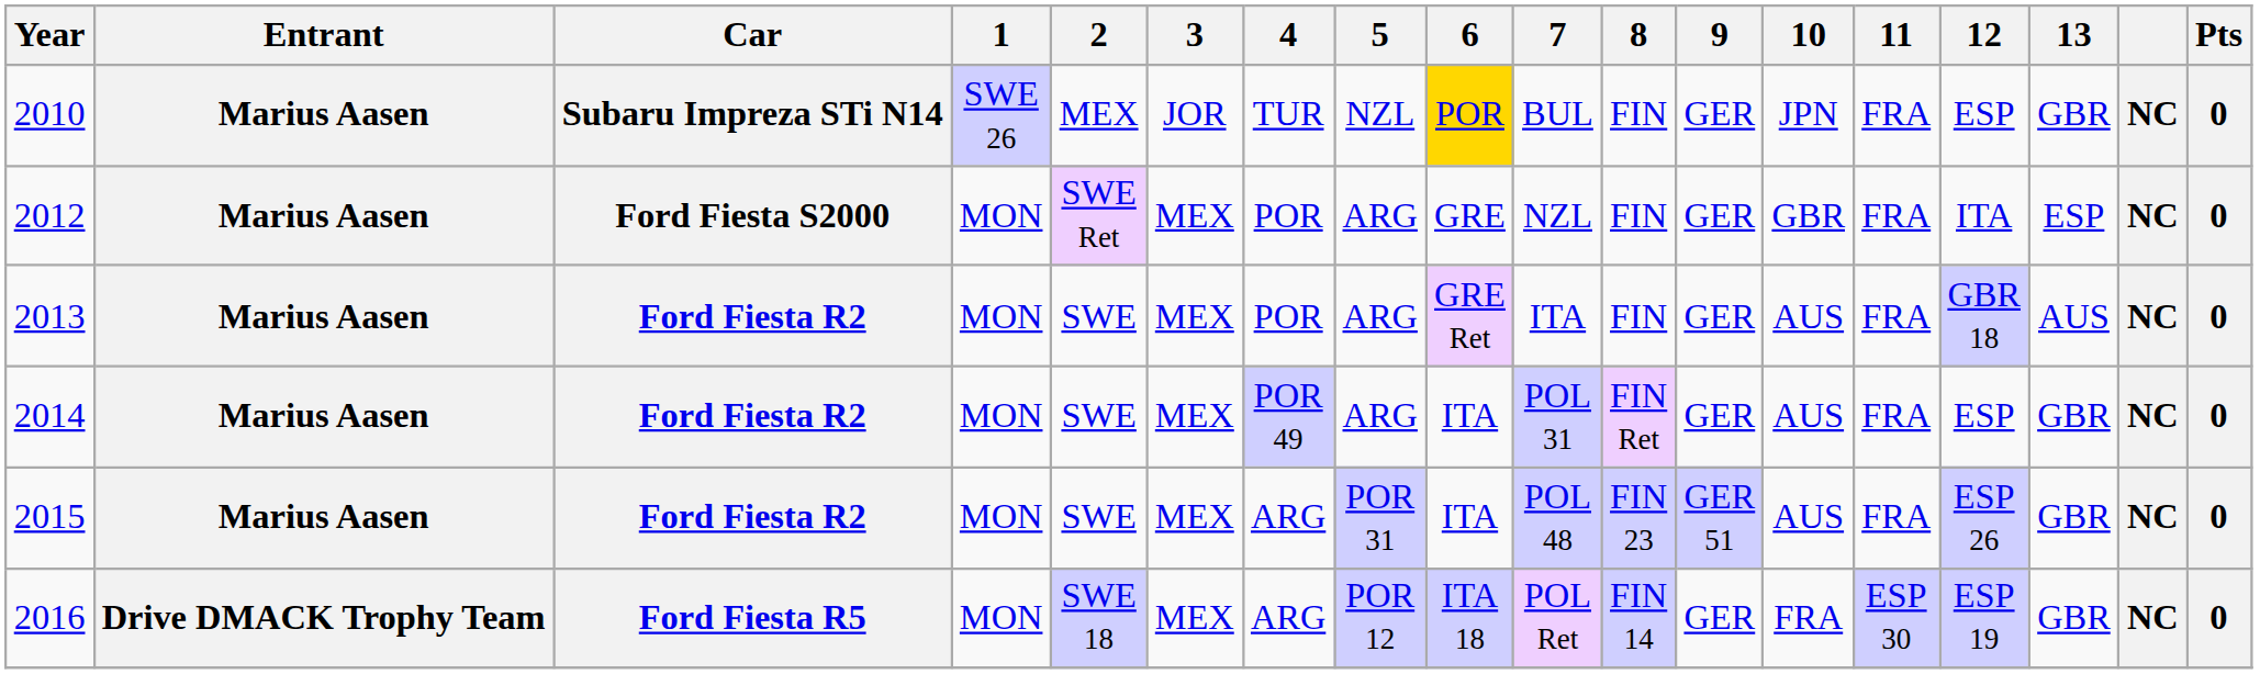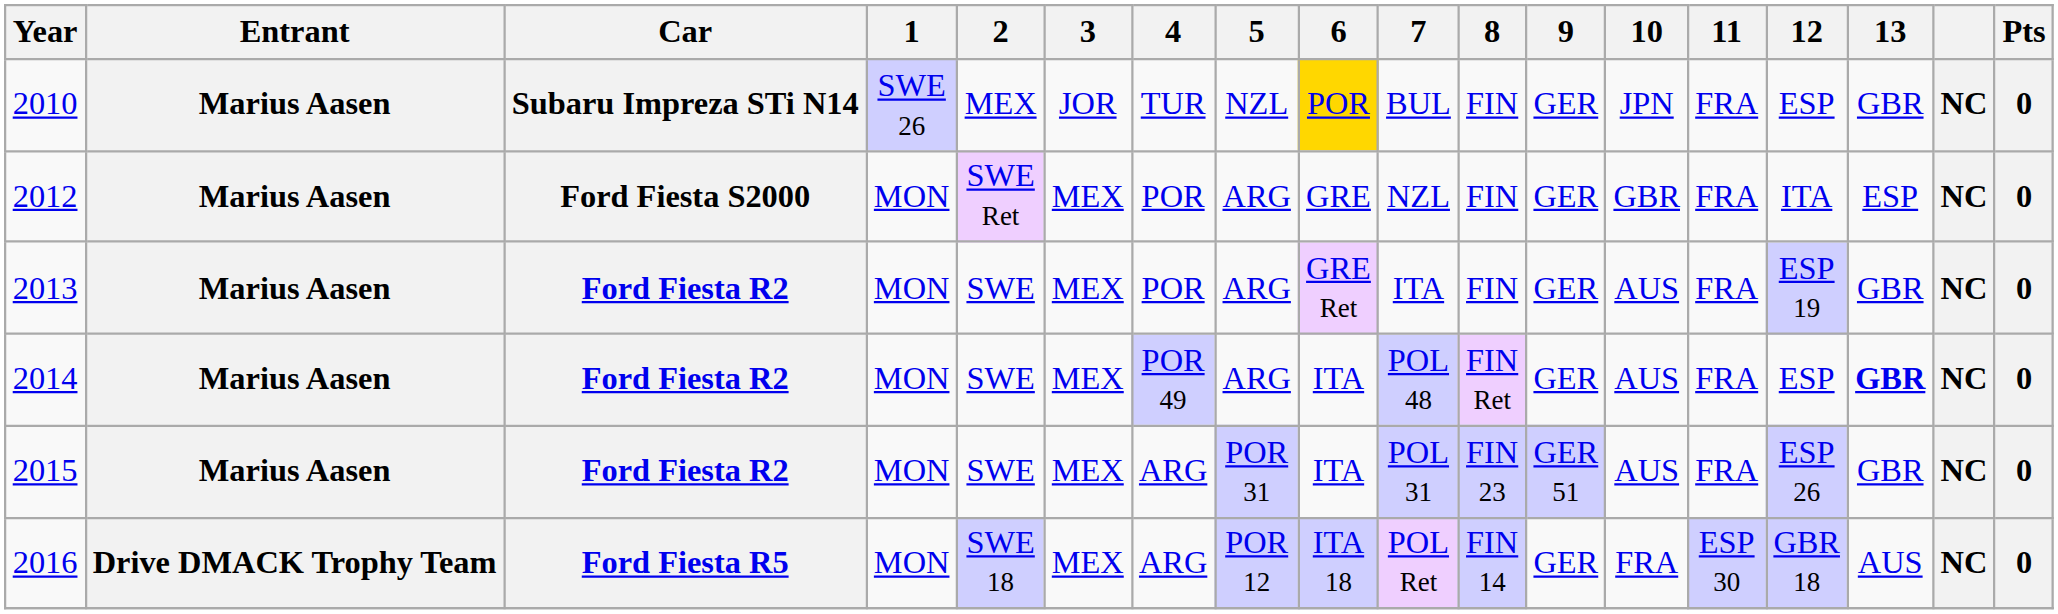2013 | 12: GBR 18 -> ESP 19
2013 | 13: AUS -> GBR
2014 | 7: POL 31 -> POL 48
2014 | 13: normal -> bold
2015 | 7: POL 48 -> POL 31
2016 | 12: ESP 19 -> GBR 18
2016 | 13: GBR -> AUS
